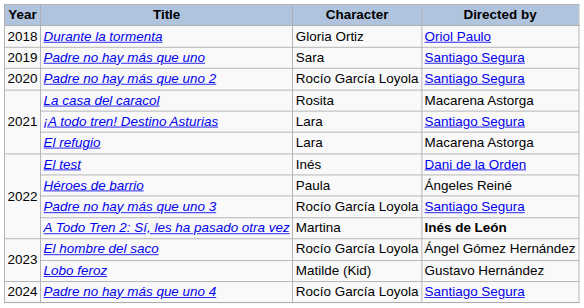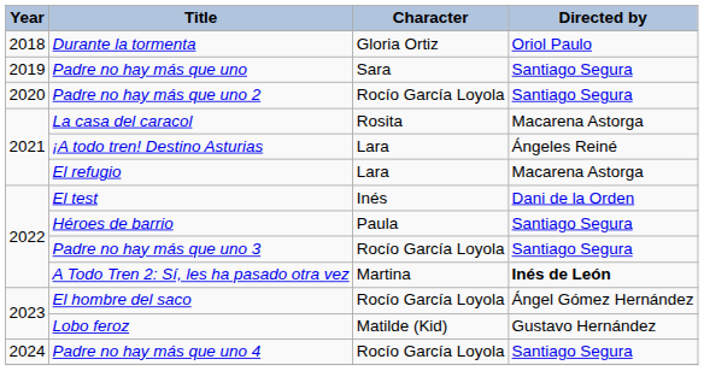¡A todo tren! Destino Asturias | Directed by: Santiago Segura -> Ángeles Reiné
Héroes de barrio | Directed by: Ángeles Reiné -> Santiago Segura
